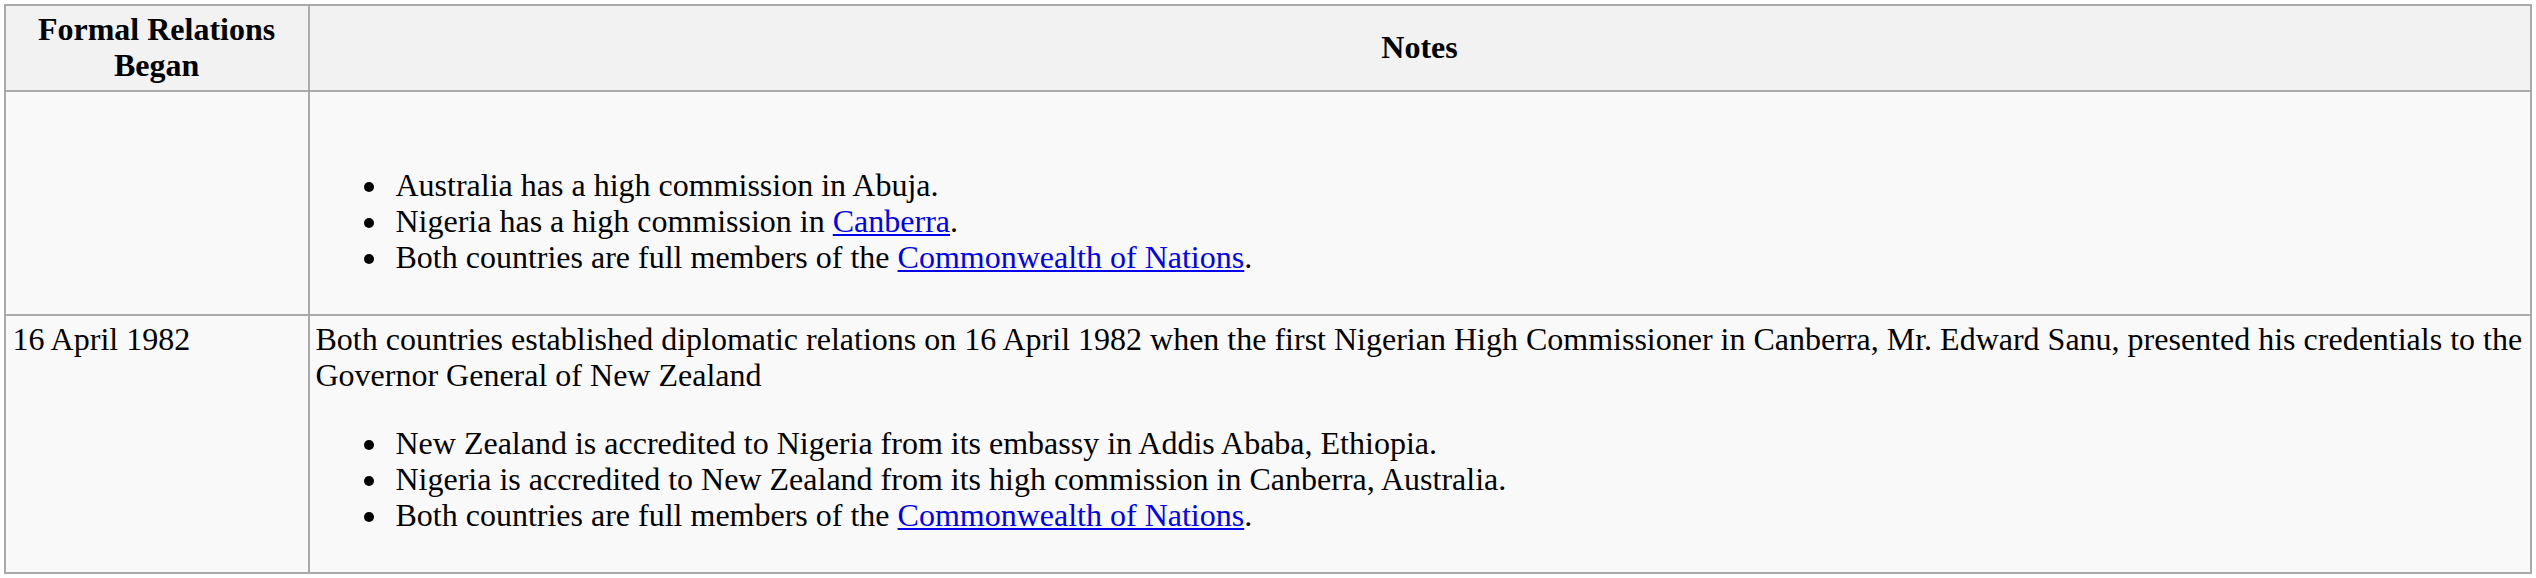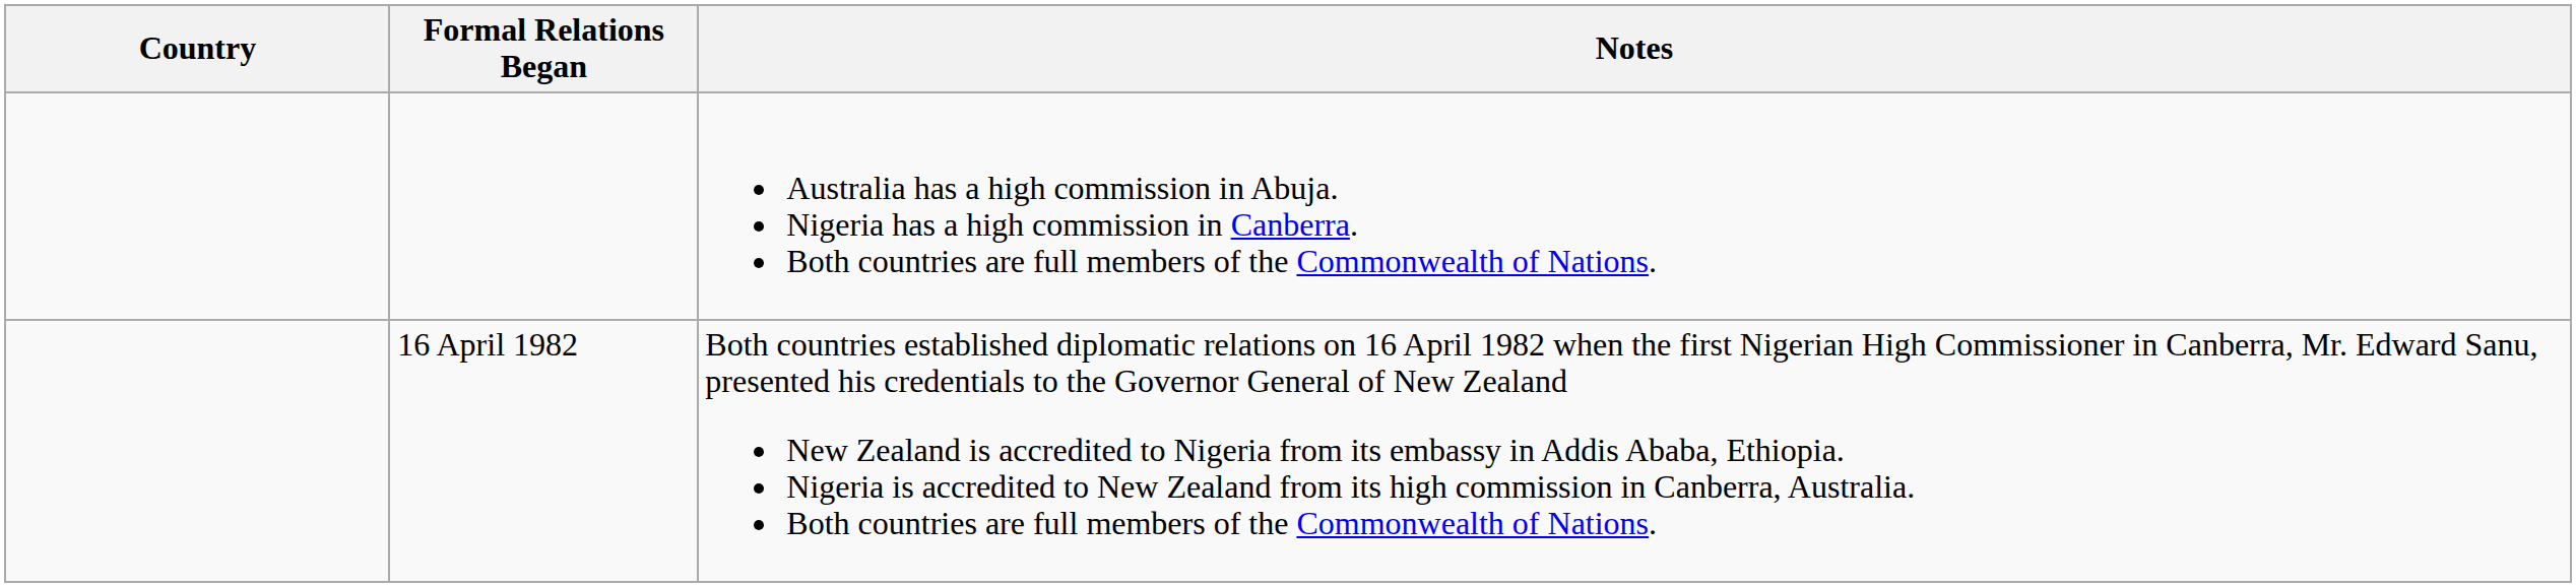+ column: Country
